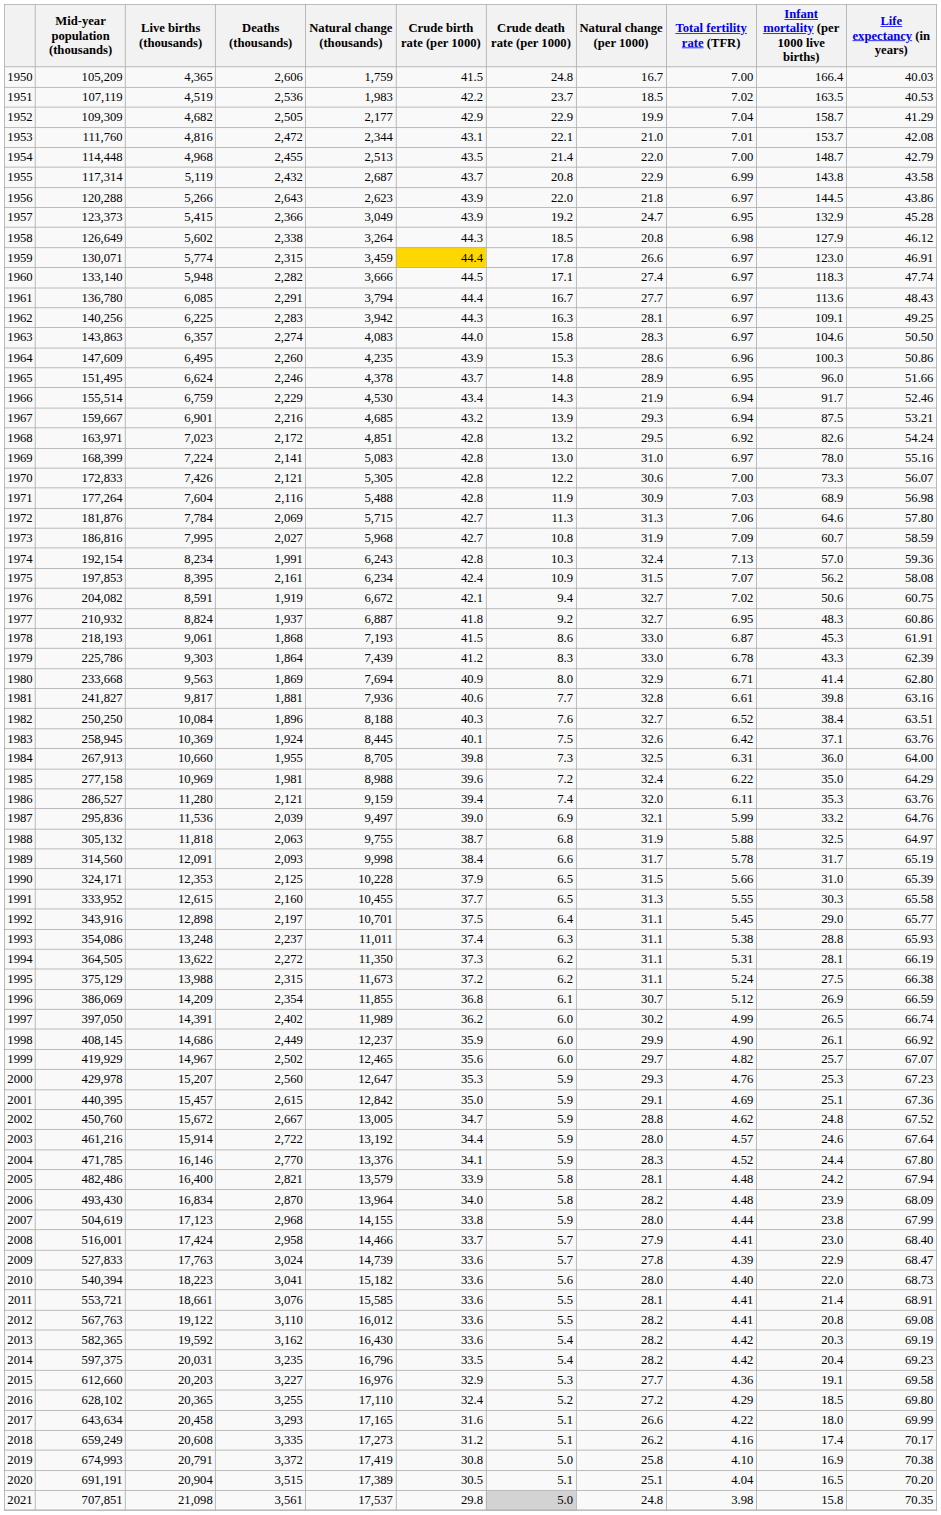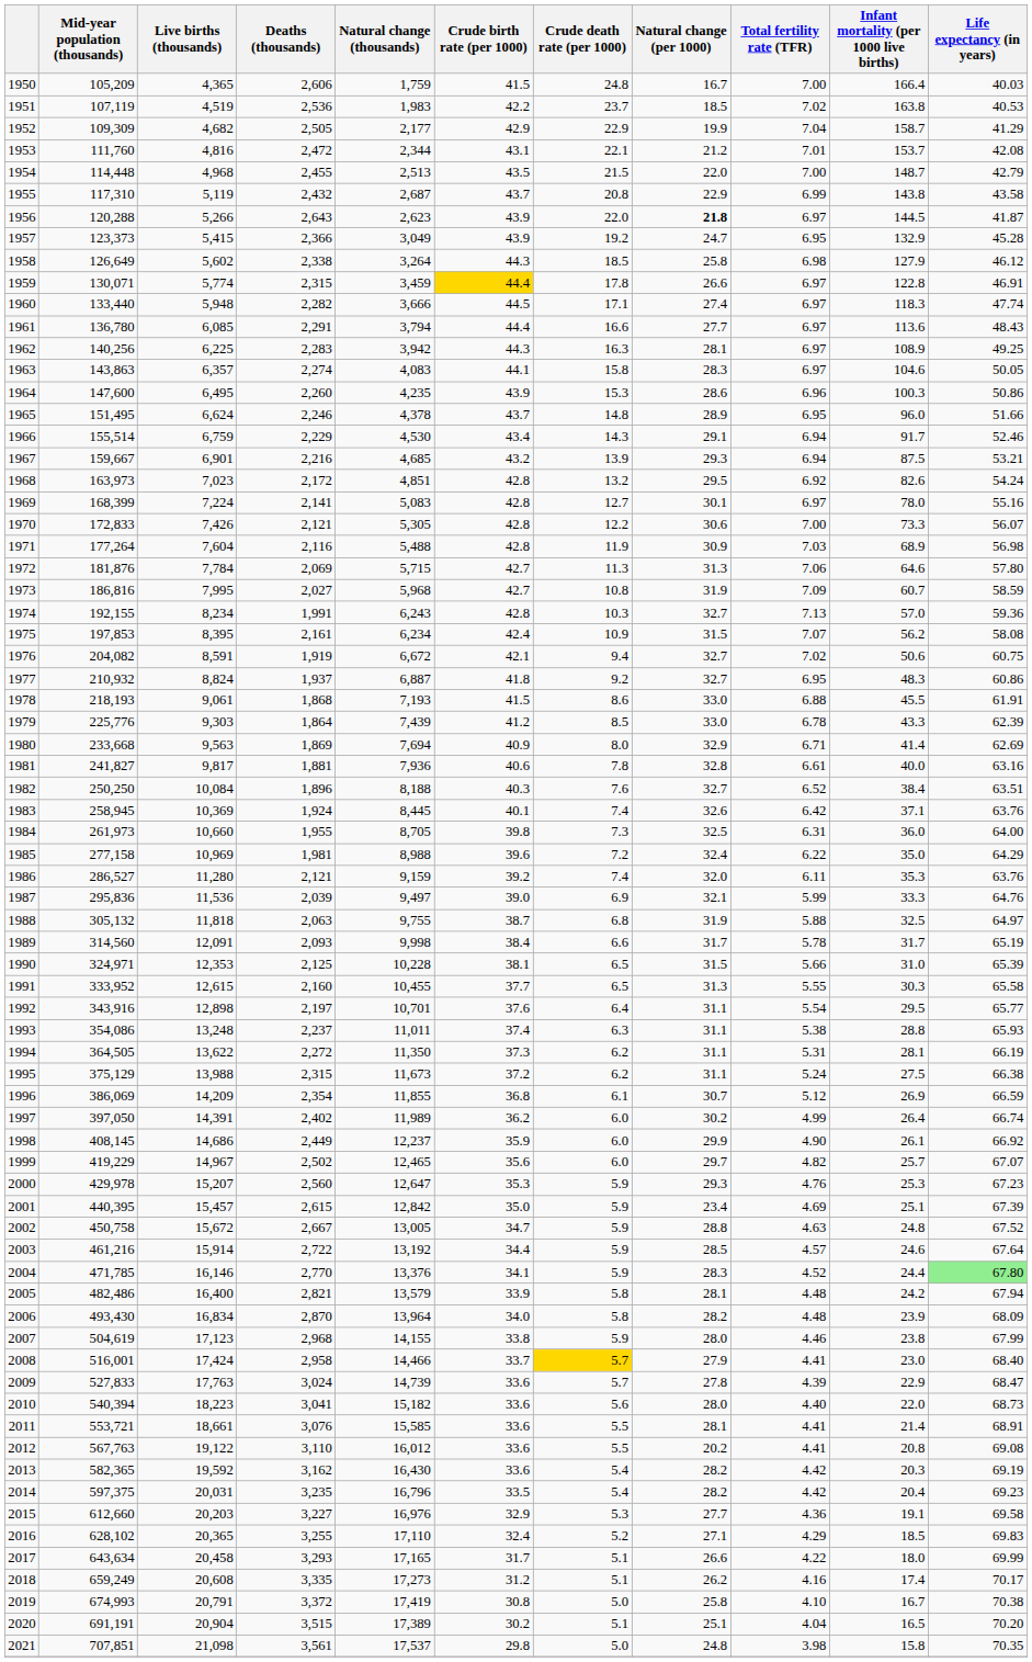1951 | Infant mortality (per 1000 live births): 163.5 -> 163.8
1953 | Natural change (per 1000): 21.0 -> 21.2
1954 | Crude death rate (per 1000): 21.4 -> 21.5
1955 | Mid-year population (thousands): 117,314 -> 117,310
1956 | Natural change (per 1000): normal -> bold
1956 | Life expectancy (in years): 43.86 -> 41.87
1958 | Natural change (per 1000): 20.8 -> 25.8
1959 | Infant mortality (per 1000 live births): 123.0 -> 122.8
1960 | Mid-year population (thousands): 133,140 -> 133,440
1961 | Crude death rate (per 1000): 16.7 -> 16.6
1962 | Infant mortality (per 1000 live births): 109.1 -> 108.9
1963 | Crude birth rate (per 1000): 44.0 -> 44.1
1963 | Life expectancy (in years): 50.50 -> 50.05
1964 | Mid-year population (thousands): 147,609 -> 147,600
1966 | Natural change (per 1000): 21.9 -> 29.1
1968 | Mid-year population (thousands): 163,971 -> 163,973
1969 | Crude death rate (per 1000): 13.0 -> 12.7
1969 | Natural change (per 1000): 31.0 -> 30.1
1974 | Mid-year population (thousands): 192,154 -> 192,155
1974 | Natural change (per 1000): 32.4 -> 32.7
1978 | Total fertility rate (TFR): 6.87 -> 6.88
1978 | Infant mortality (per 1000 live births): 45.3 -> 45.5
1979 | Mid-year population (thousands): 225,786 -> 225,776
1979 | Crude death rate (per 1000): 8.3 -> 8.5
1980 | Life expectancy (in years): 62.80 -> 62.69
1981 | Crude death rate (per 1000): 7.7 -> 7.8
1981 | Infant mortality (per 1000 live births): 39.8 -> 40.0
1983 | Crude death rate (per 1000): 7.5 -> 7.4
1984 | Mid-year population (thousands): 267,913 -> 261,973
1986 | Crude birth rate (per 1000): 39.4 -> 39.2
1987 | Infant mortality (per 1000 live births): 33.2 -> 33.3
1990 | Mid-year population (thousands): 324,171 -> 324,971
1990 | Crude birth rate (per 1000): 37.9 -> 38.1
1992 | Crude birth rate (per 1000): 37.5 -> 37.6
1992 | Total fertility rate (TFR): 5.45 -> 5.54
1992 | Infant mortality (per 1000 live births): 29.0 -> 29.5
1997 | Infant mortality (per 1000 live births): 26.5 -> 26.4
1999 | Mid-year population (thousands): 419,929 -> 419,229
2001 | Natural change (per 1000): 29.1 -> 23.4
2001 | Life expectancy (in years): 67.36 -> 67.39
2002 | Mid-year population (thousands): 450,760 -> 450,758
2002 | Total fertility rate (TFR): 4.62 -> 4.63
2003 | Natural change (per 1000): 28.0 -> 28.5
2004 | Life expectancy (in years): no background -> lightgreen background
2007 | Total fertility rate (TFR): 4.44 -> 4.46
2008 | Crude death rate (per 1000): no background -> gold background
2012 | Natural change (per 1000): 28.2 -> 20.2
2016 | Natural change (per 1000): 27.2 -> 27.1
2016 | Life expectancy (in years): 69.80 -> 69.83
2017 | Crude birth rate (per 1000): 31.6 -> 31.7
2019 | Infant mortality (per 1000 live births): 16.9 -> 16.7
2020 | Crude birth rate (per 1000): 30.5 -> 30.2
2021 | Crude death rate (per 1000): lightgrey background -> no background
